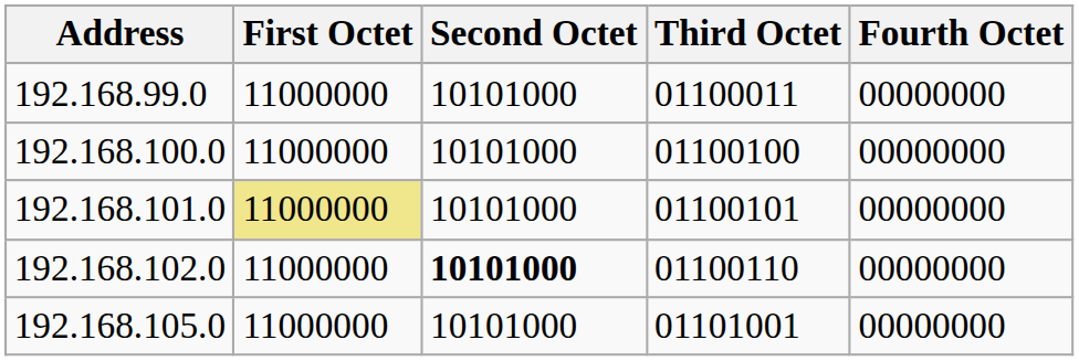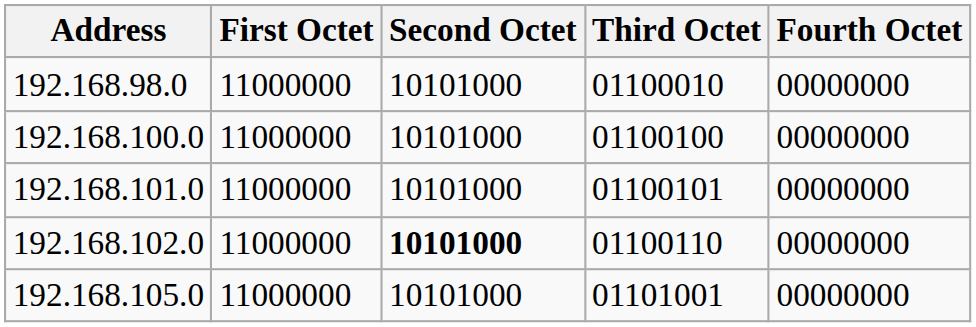+ row: 192.168.98.0 | 11000000 | 10101000 | 01100010 | 00000000
- row: 192.168.99.0 | 11000000 | 10101000 | 01100011 | 00000000
192.168.101.0 | First Octet: khaki background -> no background
